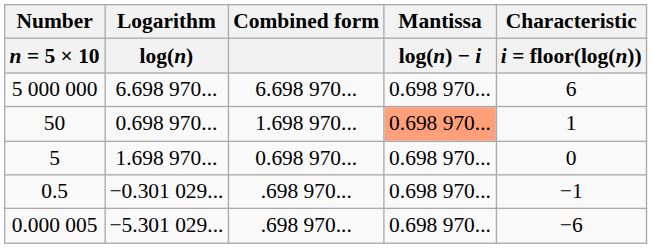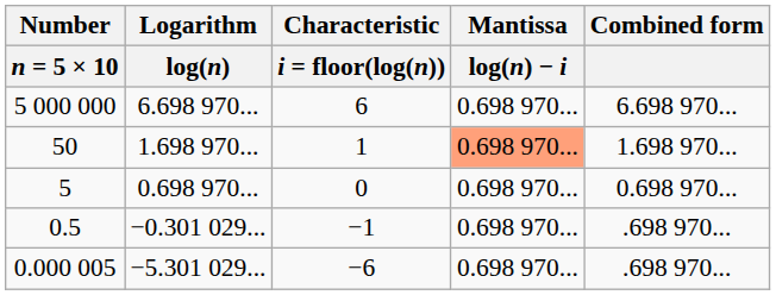columns swapped: Characteristic / i = floor(log(n)) <-> Combined form
50 | Logarithm / log(n): 0.698 970... -> 1.698 970...
5 | Logarithm / log(n): 1.698 970... -> 0.698 970...
